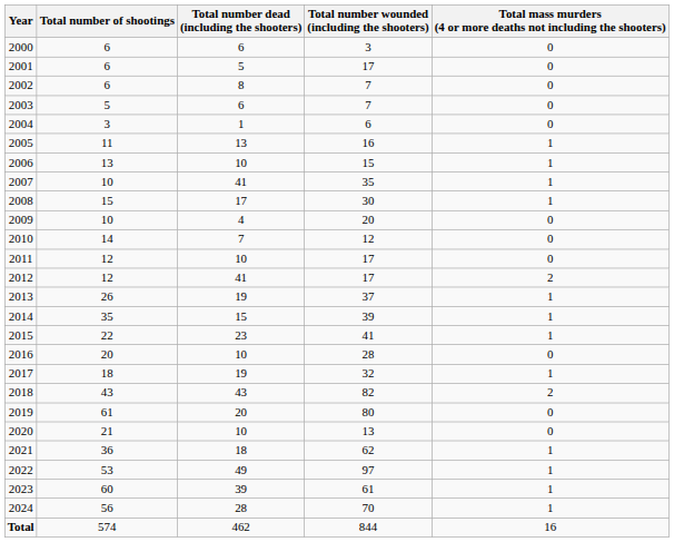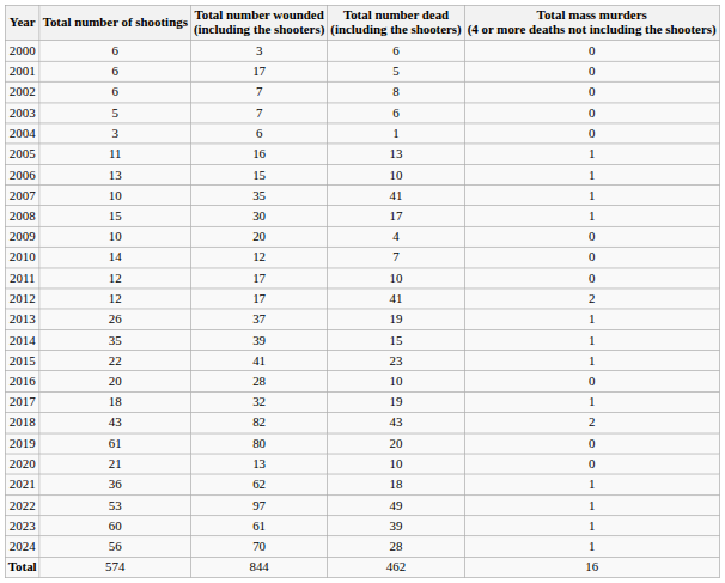columns swapped: Total number dead (including the shooters) <-> Total number wounded (including the shooters)
